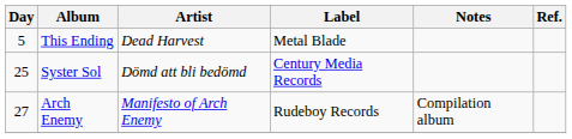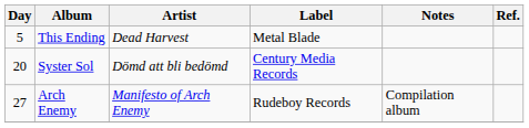Syster Sol | Day: 25 -> 20
